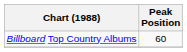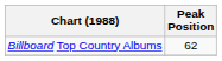Billboard Top Country Albums | Peak Position: 60 -> 62
